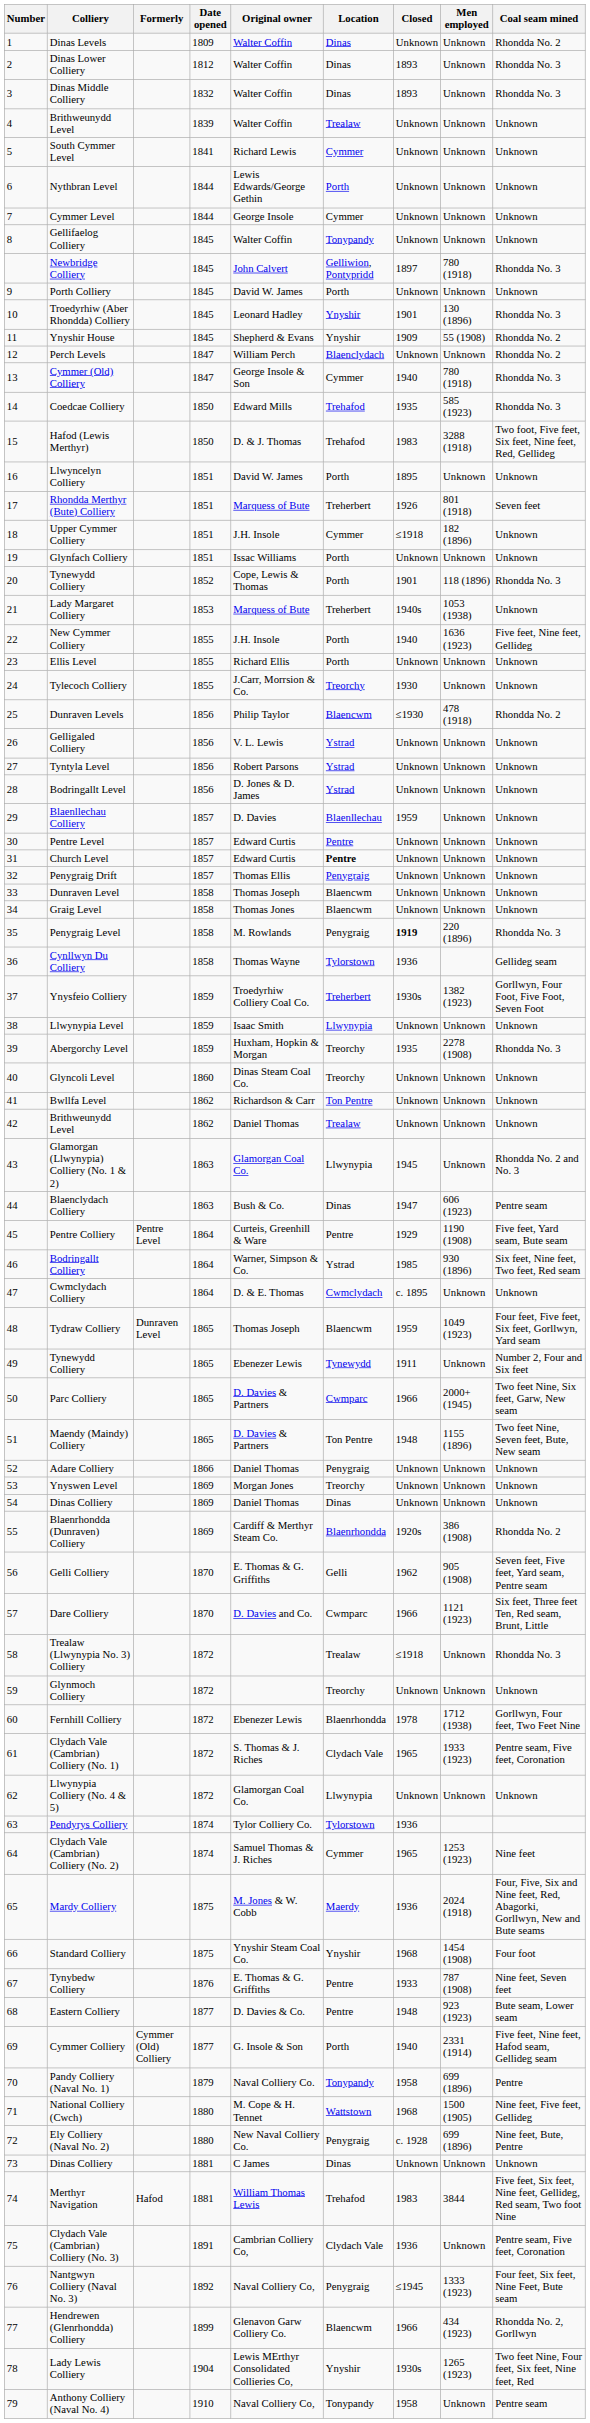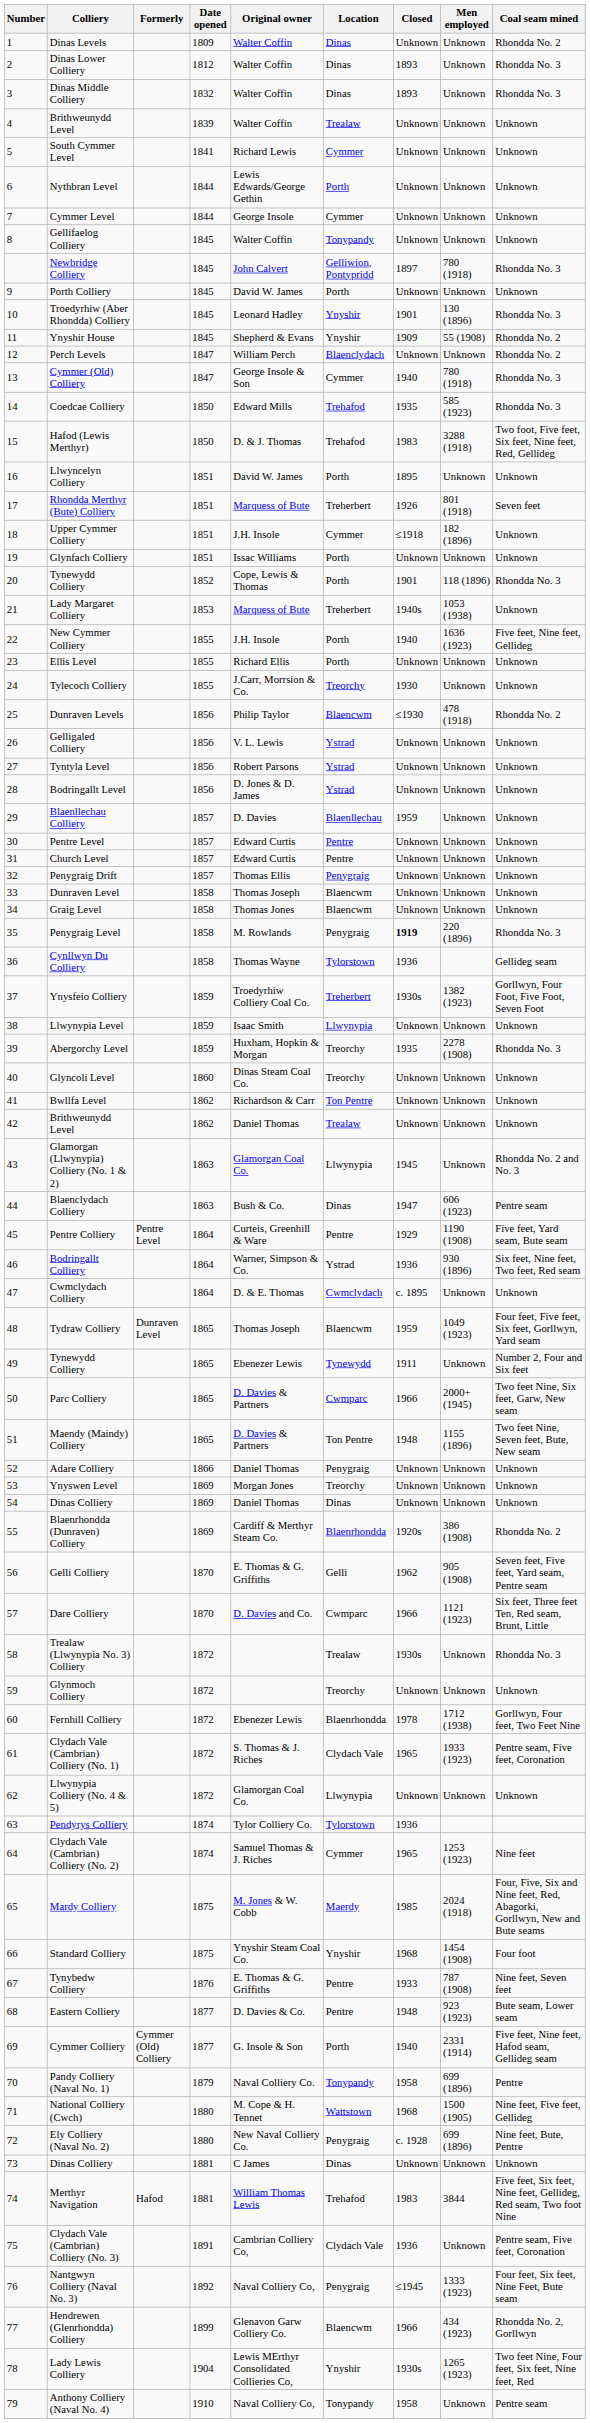Church Level | Location: bold -> normal
Bodringallt Colliery | Closed: 1985 -> 1936
Trealaw (Llwynypia No. 3) Colliery | Closed: ≤1918 -> 1930s
Mardy Colliery | Closed: 1936 -> 1985
